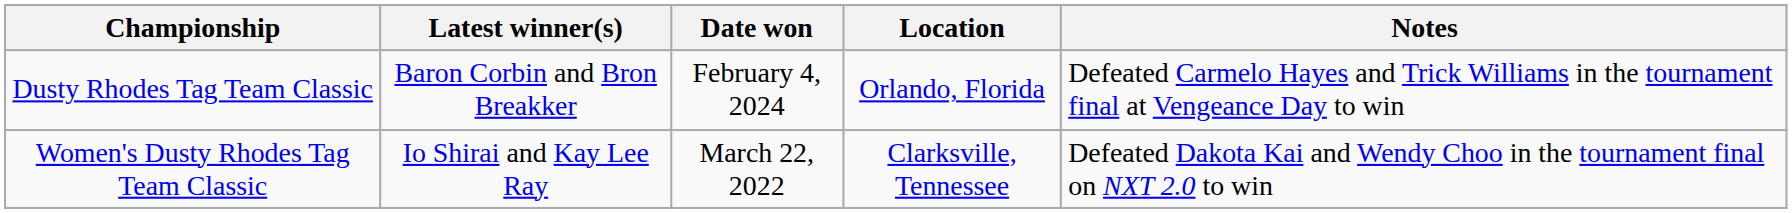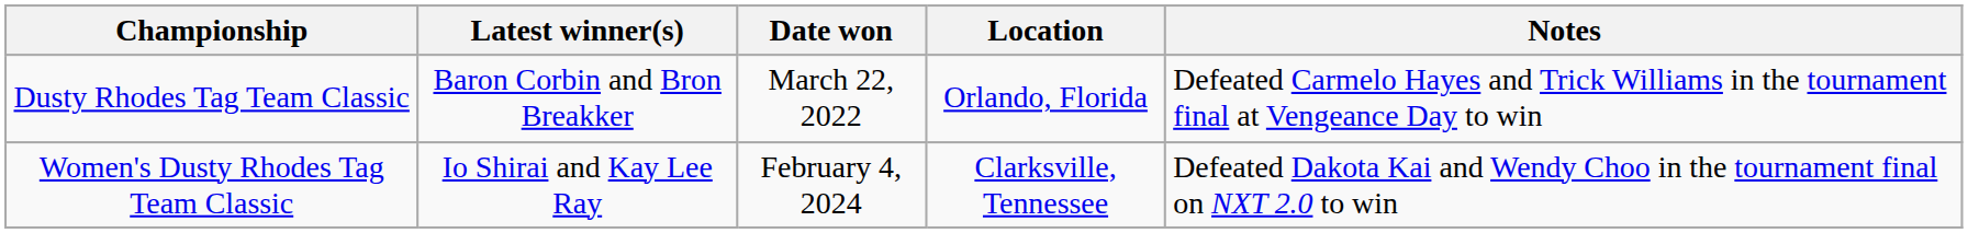Dusty Rhodes Tag Team Classic | Date won: February 4, 2024 -> March 22, 2022
Women's Dusty Rhodes Tag Team Classic | Date won: March 22, 2022 -> February 4, 2024
